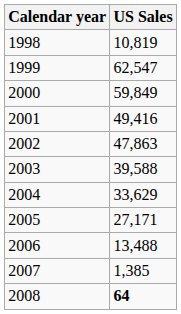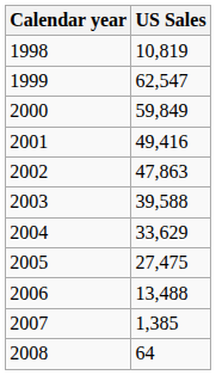2005 | US Sales: 27,171 -> 27,475
2008 | US Sales: bold -> normal
